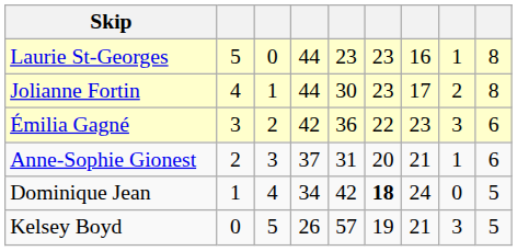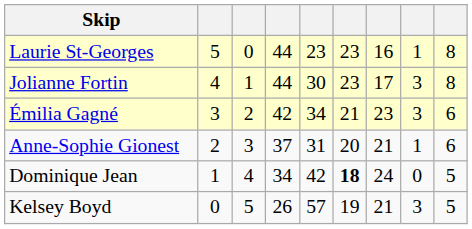Jolianne Fortin | column 8: 2 -> 3
Émilia Gagné | column 5: 36 -> 34
Émilia Gagné | column 6: 22 -> 21
